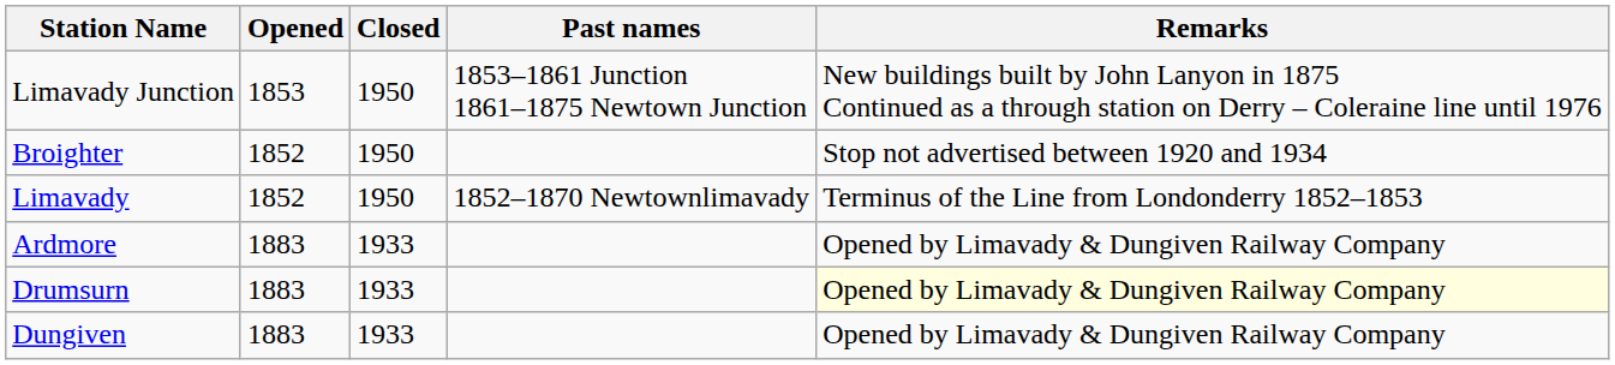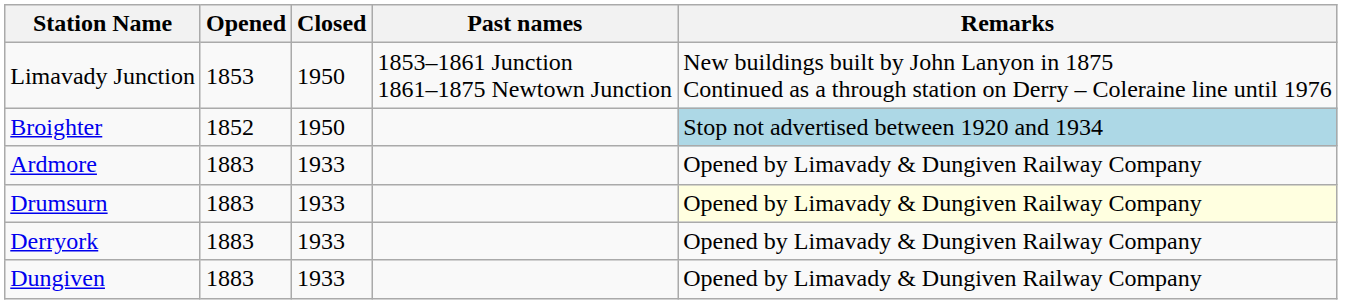Broighter | Remarks: no background -> lightblue background
- row: Limavady | 1852 | 1950 | 1852–1870 Newtownlimavady | Terminus of the Line from Londonderry 1852–1853
+ row: Derryork | 1883 | 1933 | Opened by Limavady & Dungiven Railway Company
